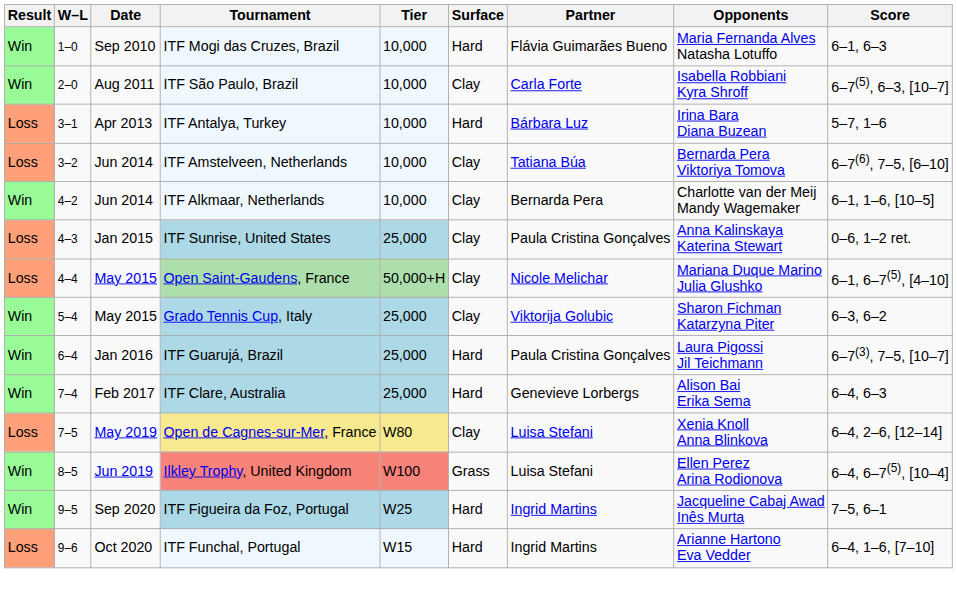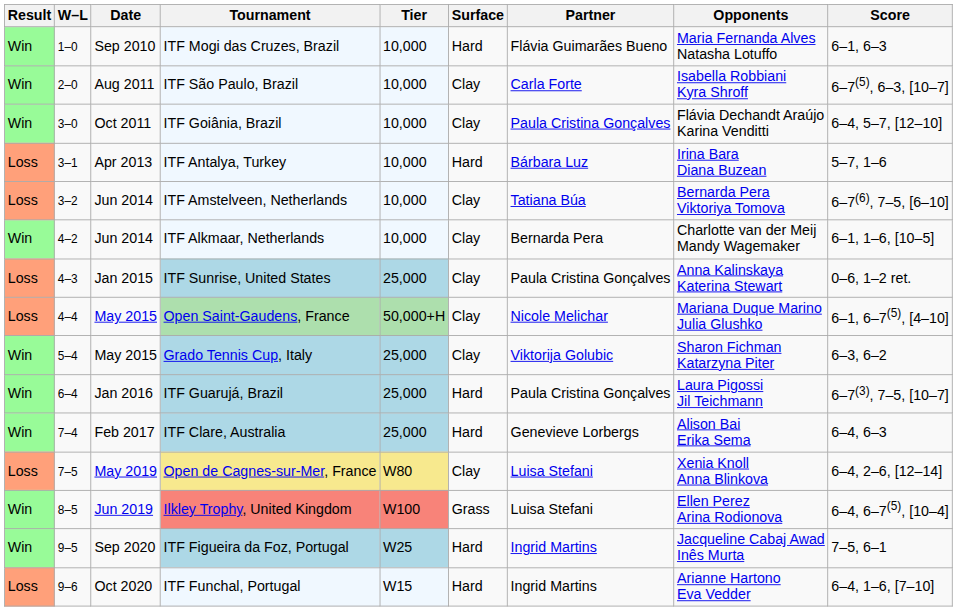+ row: Win | 3–0 | Oct 2011 | ITF Goiânia, Brazil | 10,000 | Clay | Paula Cristina Gonçalves | Flávia Dechandt Araújo Karina Venditti | 6–4, 5–7, [12–10]
